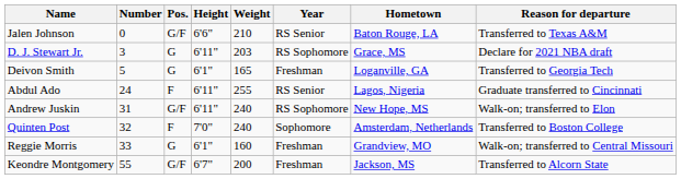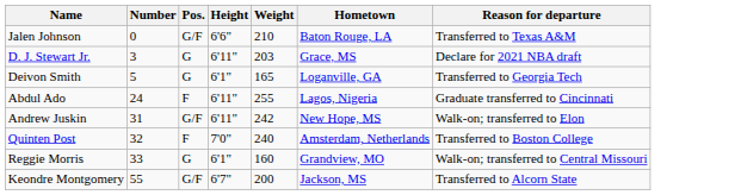- column: Year | RS Senior | RS Sophomore | Freshman | RS Senior | RS Sophomore | Sophomore | Freshman | Freshman
Andrew Juskin | Weight: 240 -> 242
